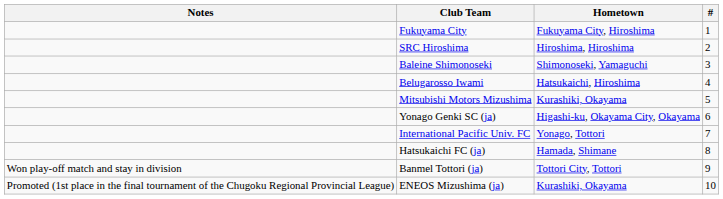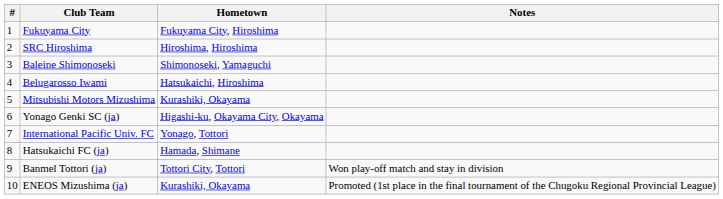columns swapped: # <-> Notes
